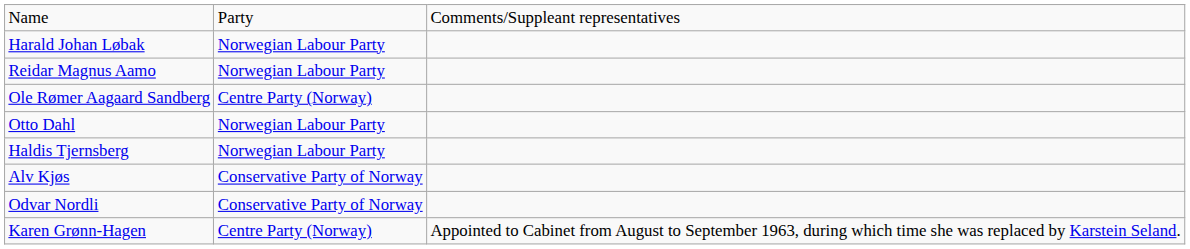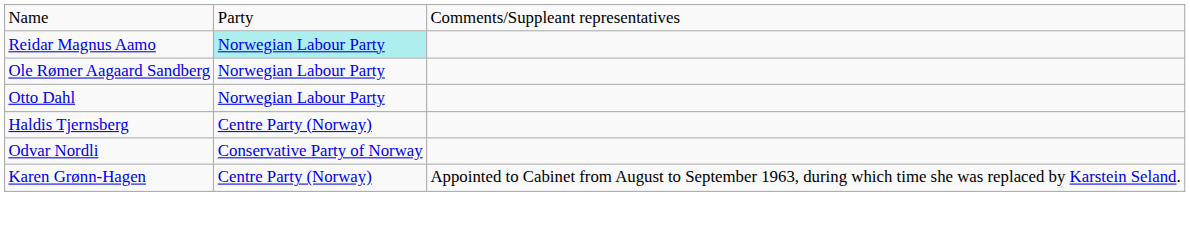- row: Harald Johan Løbak | Norwegian Labour Party
Reidar Magnus Aamo | column 2: no background -> paleturquoise background
Ole Rømer Aagaard Sandberg | column 2: Centre Party (Norway) -> Norwegian Labour Party
Haldis Tjernsberg | column 2: Norwegian Labour Party -> Centre Party (Norway)
- row: Alv Kjøs | Conservative Party of Norway
